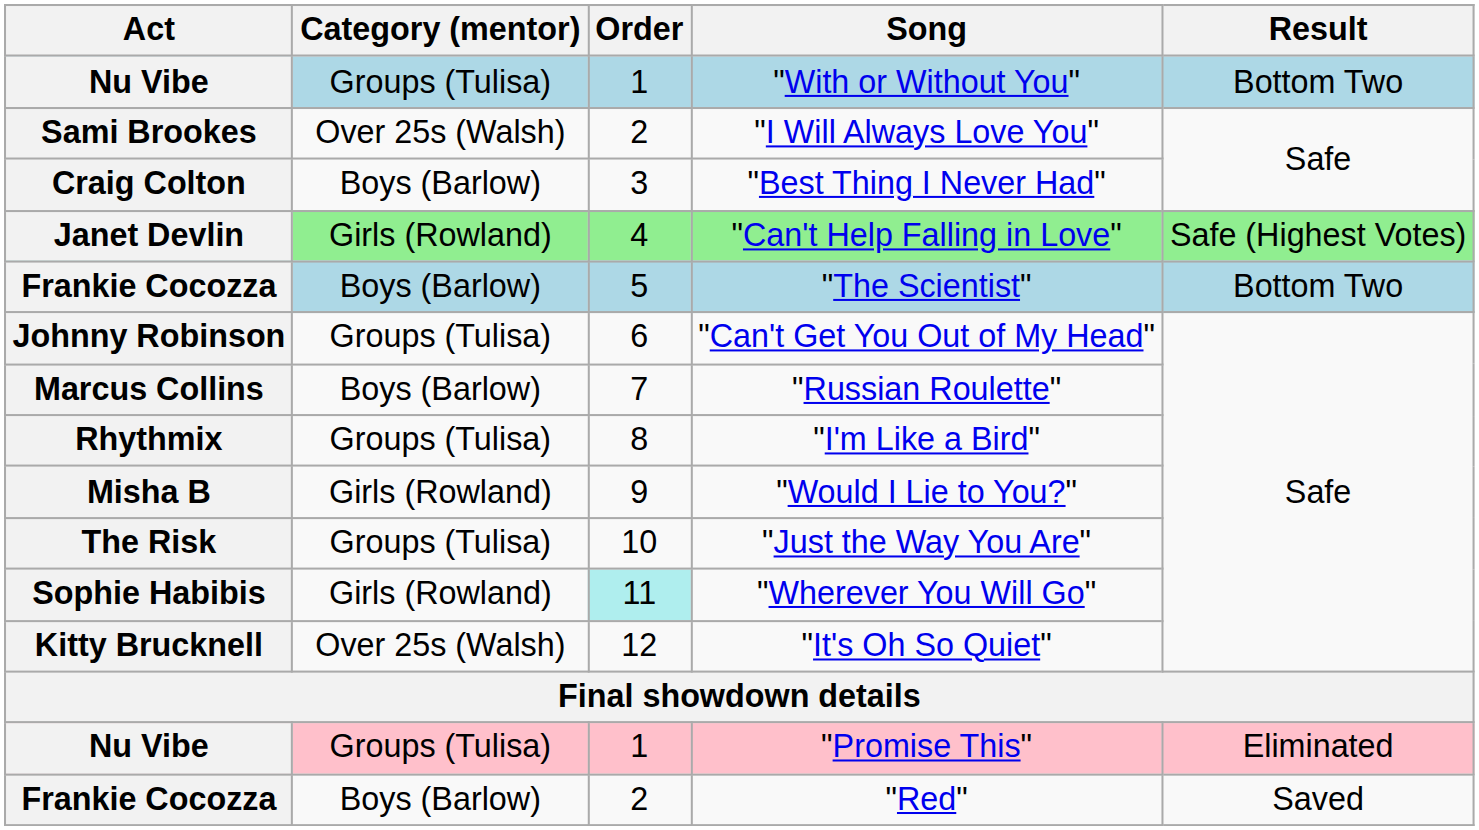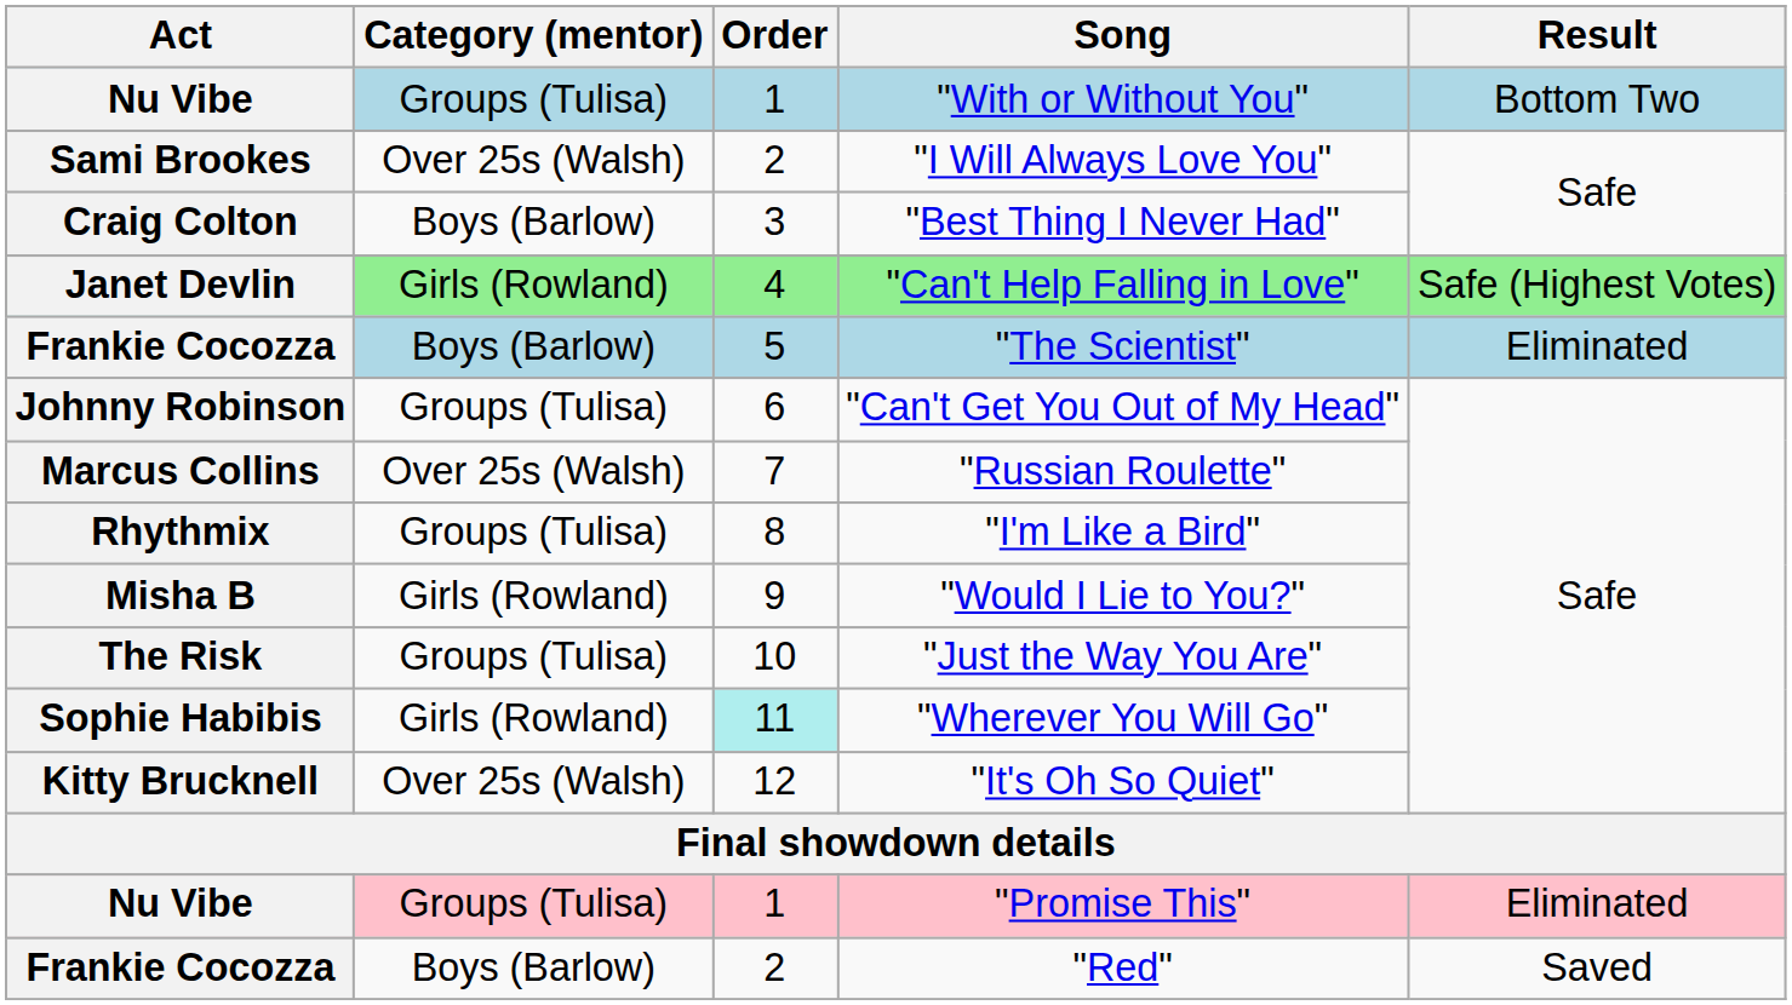"The Scientist" | Result: Bottom Two -> Eliminated
"Russian Roulette" | Category (mentor): Boys (Barlow) -> Over 25s (Walsh)
